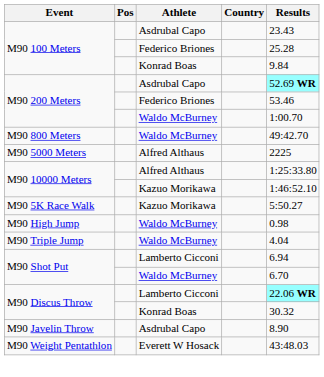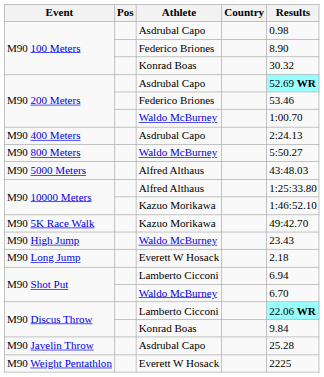M90 100 Meters / Asdrubal Capo | Results: 23.43 -> 0.98
M90 100 Meters / Federico Briones | Results: 25.28 -> 8.90
M90 100 Meters / Konrad Boas | Results: 9.84 -> 30.32
+ row: M90 400 Meters | Asdrubal Capo | 2:24.13
M90 800 Meters | Results: 49:42.70 -> 5:50.27
M90 5000 Meters | Results: 2225 -> 43:48.03
M90 5K Race Walk | Results: 5:50.27 -> 49:42.70
M90 High Jump | Results: 0.98 -> 23.43
+ row: M90 Long Jump | Everett W Hosack | 2.18
- row: M90 Triple Jump | Waldo McBurney | 4.04
M90 Discus Throw / Konrad Boas | Results: 30.32 -> 9.84
M90 Javelin Throw | Results: 8.90 -> 25.28
M90 Weight Pentathlon | Results: 43:48.03 -> 2225
